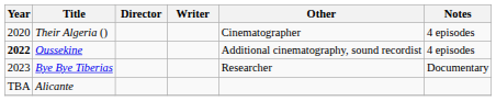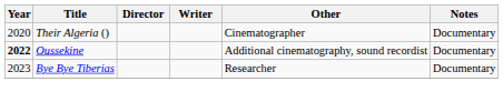Their Algeria () | Notes: 4 episodes -> Documentary
Oussekine | Notes: 4 episodes -> Documentary
- row: TBA | Alicante
